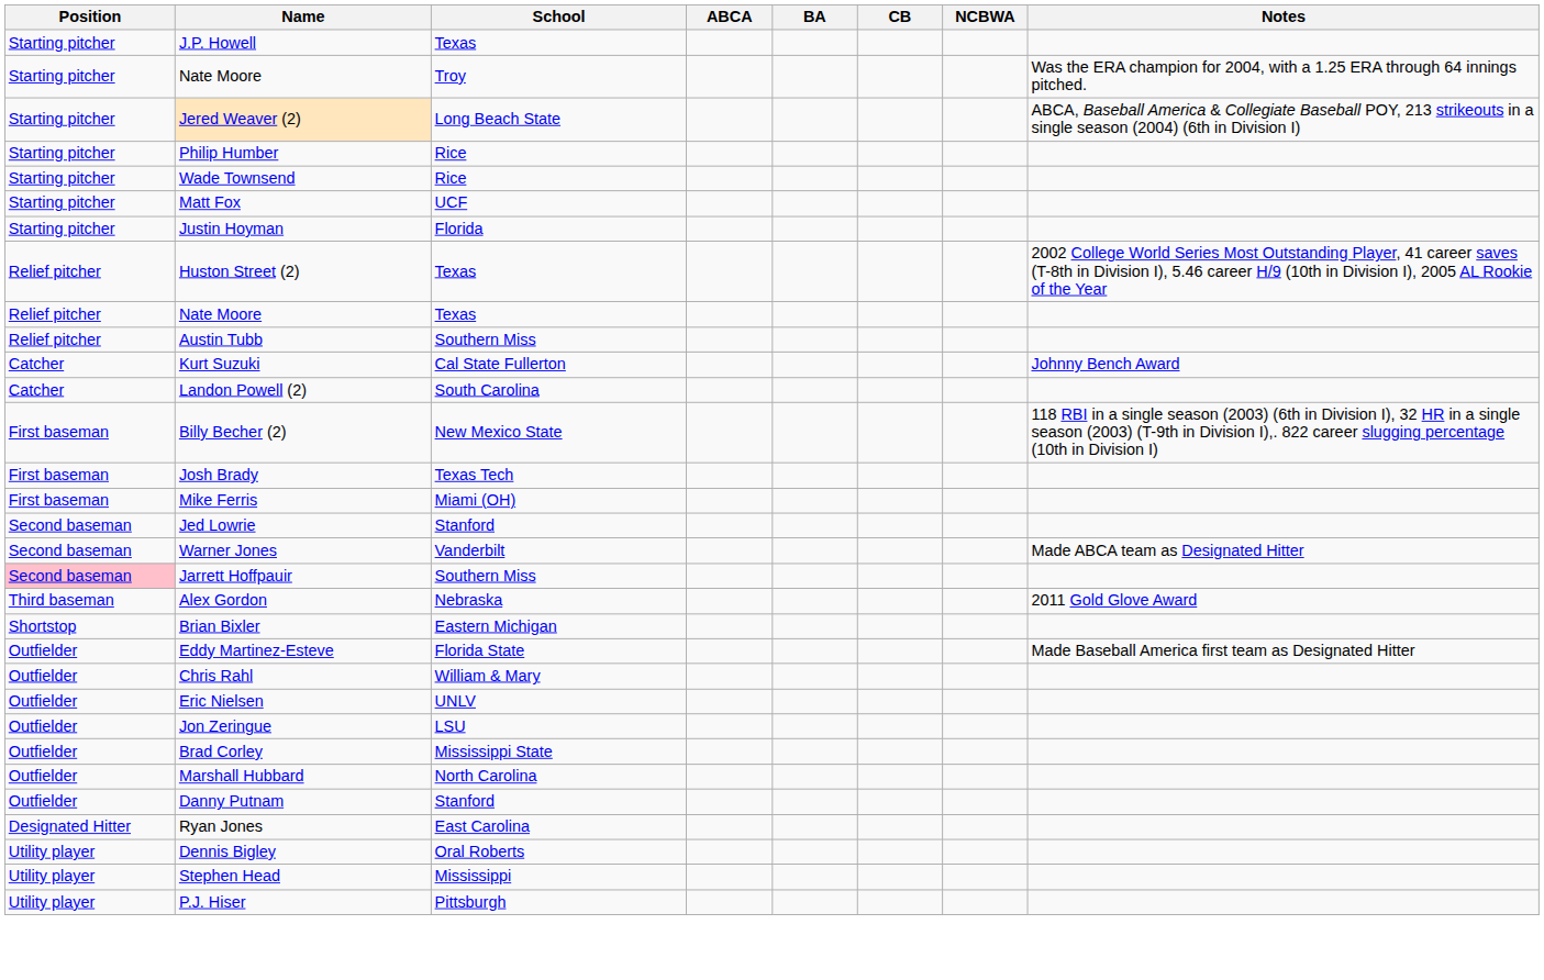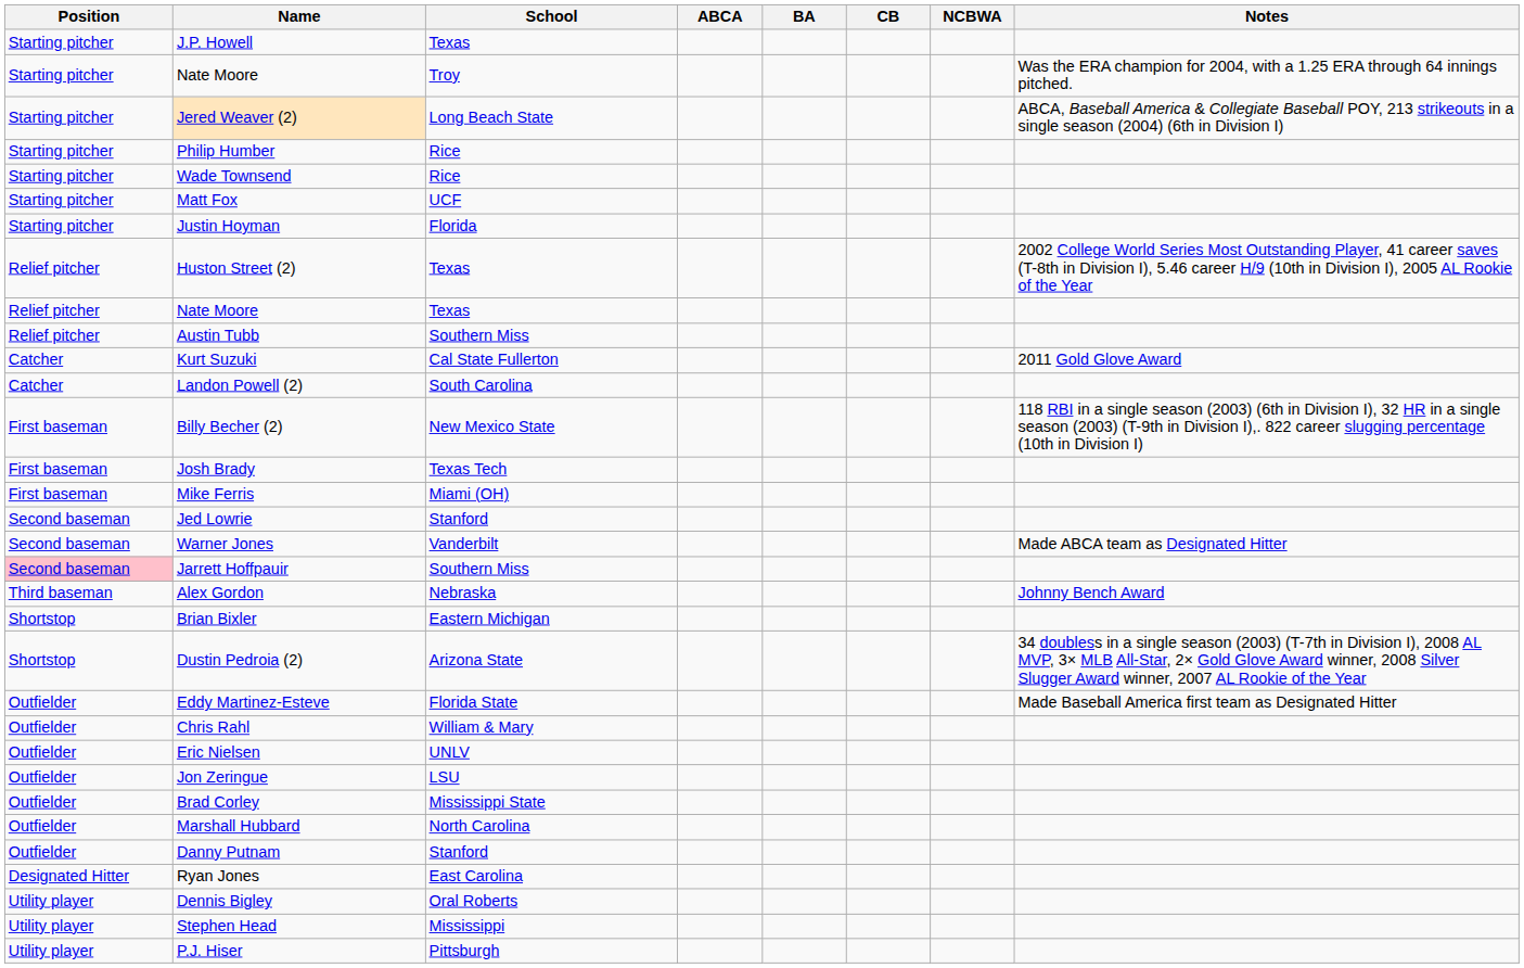Kurt Suzuki | Notes: Johnny Bench Award -> 2011 Gold Glove Award
Alex Gordon | Notes: 2011 Gold Glove Award -> Johnny Bench Award
+ row: Shortstop | Dustin Pedroia (2) | Arizona State | 34 doubless in a single season (2003) (T-7th in Division I), 2008 AL MVP, 3× MLB All-Star, 2× Gold Glove Award winner, 2008 Silver Slugger Award winner, 2007 AL Rookie of the Year
